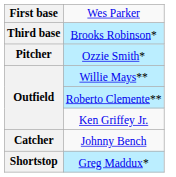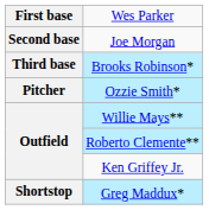+ row: Second base | Joe Morgan
- row: Catcher | Johnny Bench
